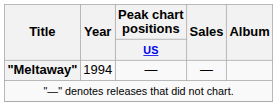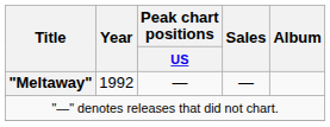"Meltaway" | Year: 1994 -> 1992
